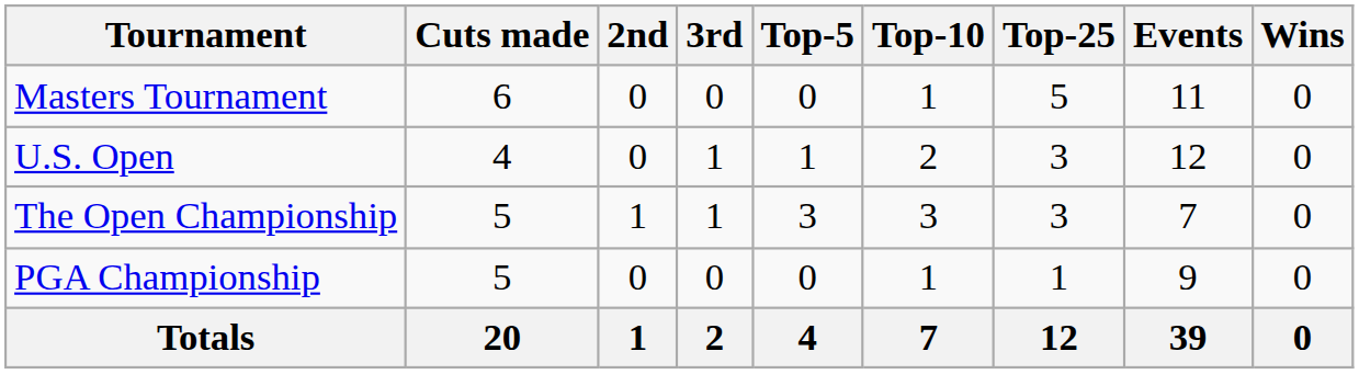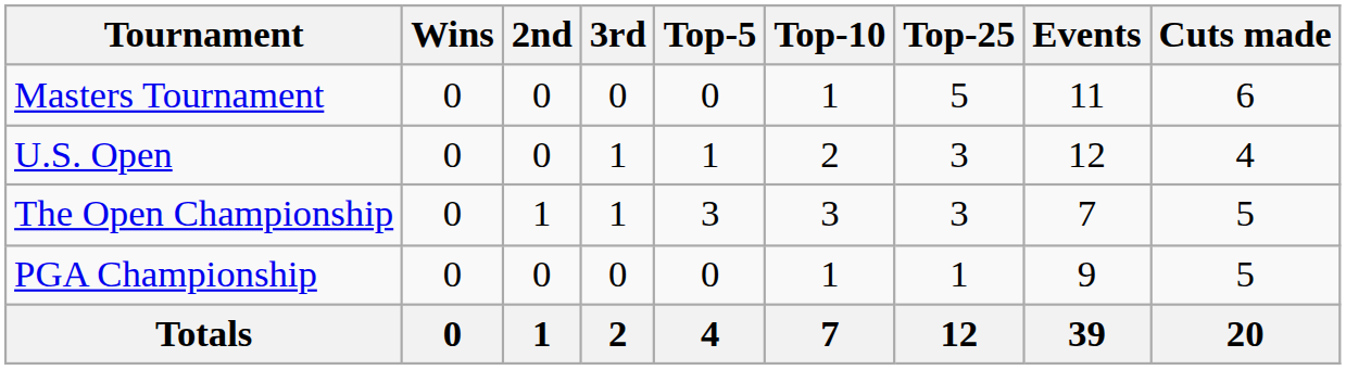columns swapped: Wins <-> Cuts made
